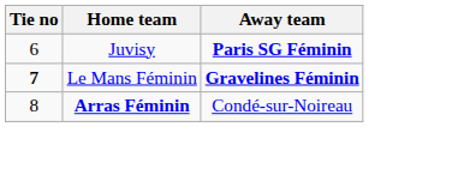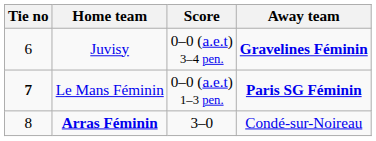+ column: Score | 0–0 (a.e.t) 3–4 pen. | 0–0 (a.e.t) 1–3 pen. | 3–0
Juvisy | Away team: Paris SG Féminin -> Gravelines Féminin
Le Mans Féminin | Away team: Gravelines Féminin -> Paris SG Féminin
